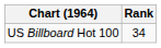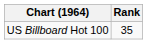US Billboard Hot 100 | Rank: 34 -> 35
